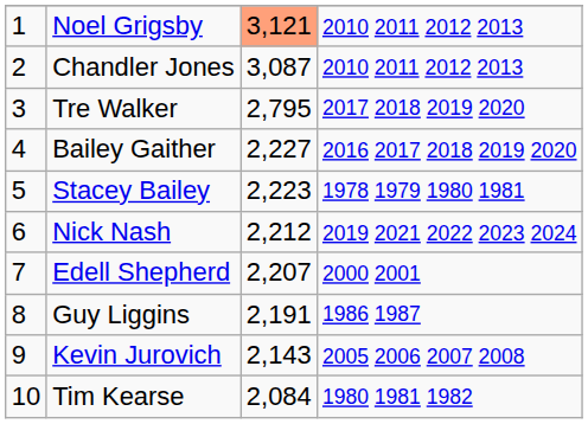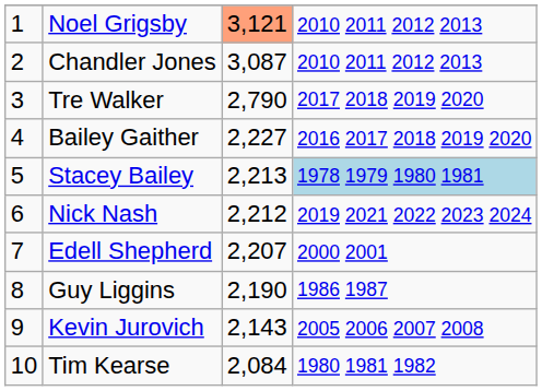Tre Walker | column 3: 2,795 -> 2,790
Stacey Bailey | column 3: 2,223 -> 2,213
Stacey Bailey | column 4: no background -> lightblue background
Guy Liggins | column 3: 2,191 -> 2,190
